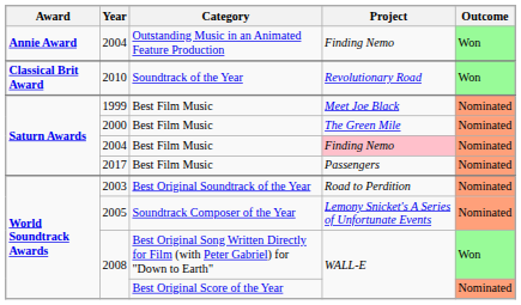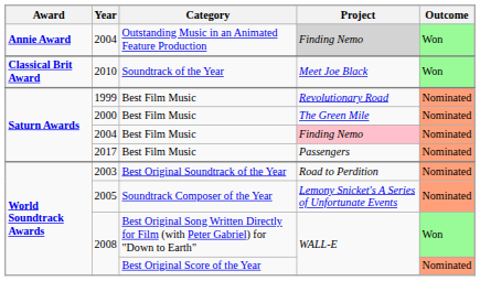2004 / Outstanding Music in an Animated Feature Production | Project: no background -> lightgrey background
2010 | Project: Revolutionary Road -> Meet Joe Black
1999 | Project: Meet Joe Black -> Revolutionary Road
